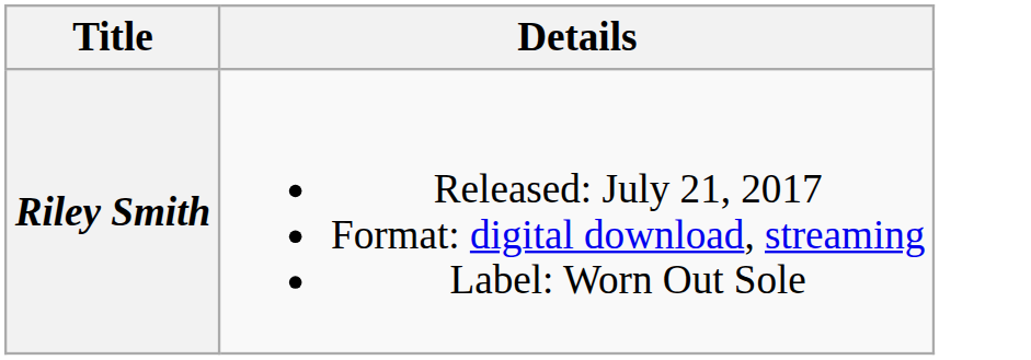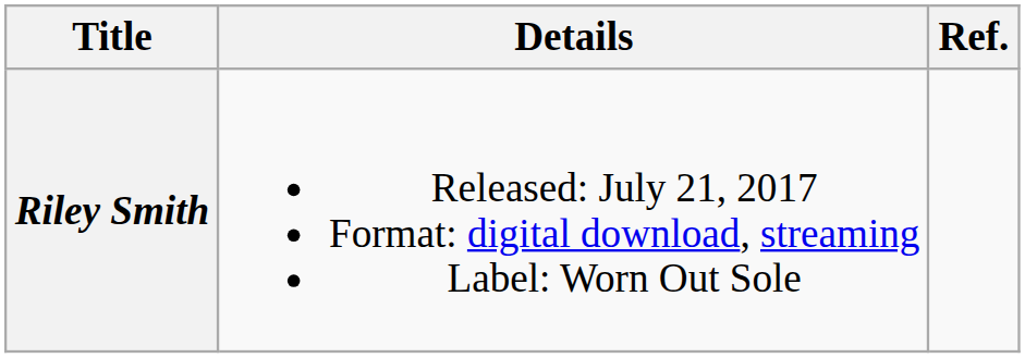+ column: Ref.
